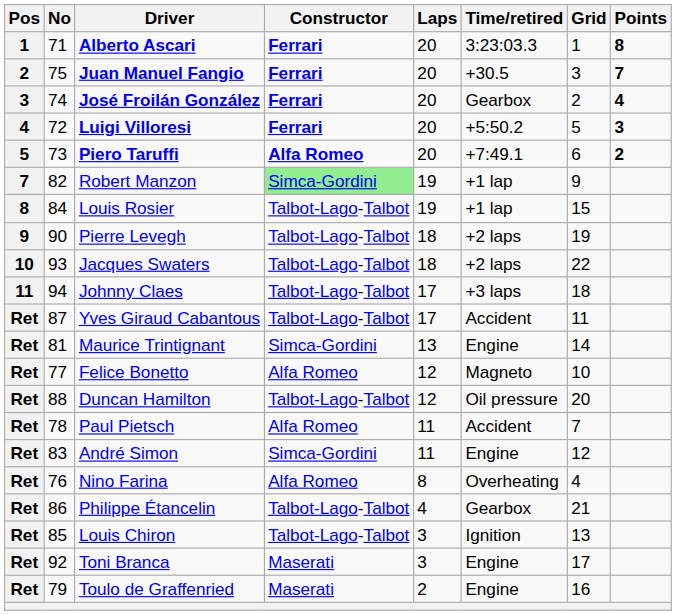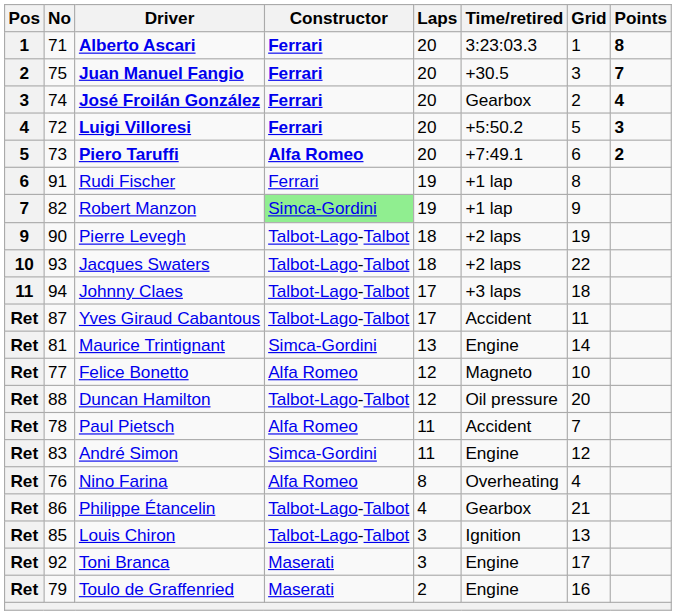+ row: 6 | 91 | Rudi Fischer | Ferrari | 19 | +1 lap | 8
- row: 8 | 84 | Louis Rosier | Talbot-Lago-Talbot | 19 | +1 lap | 15
